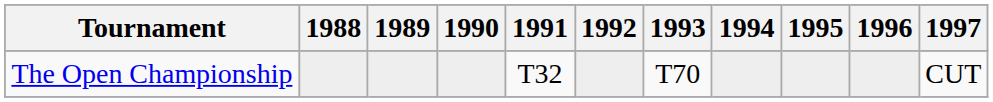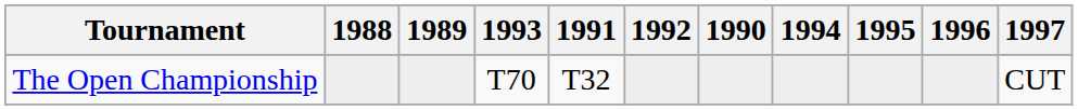columns swapped: 1990 <-> 1993
